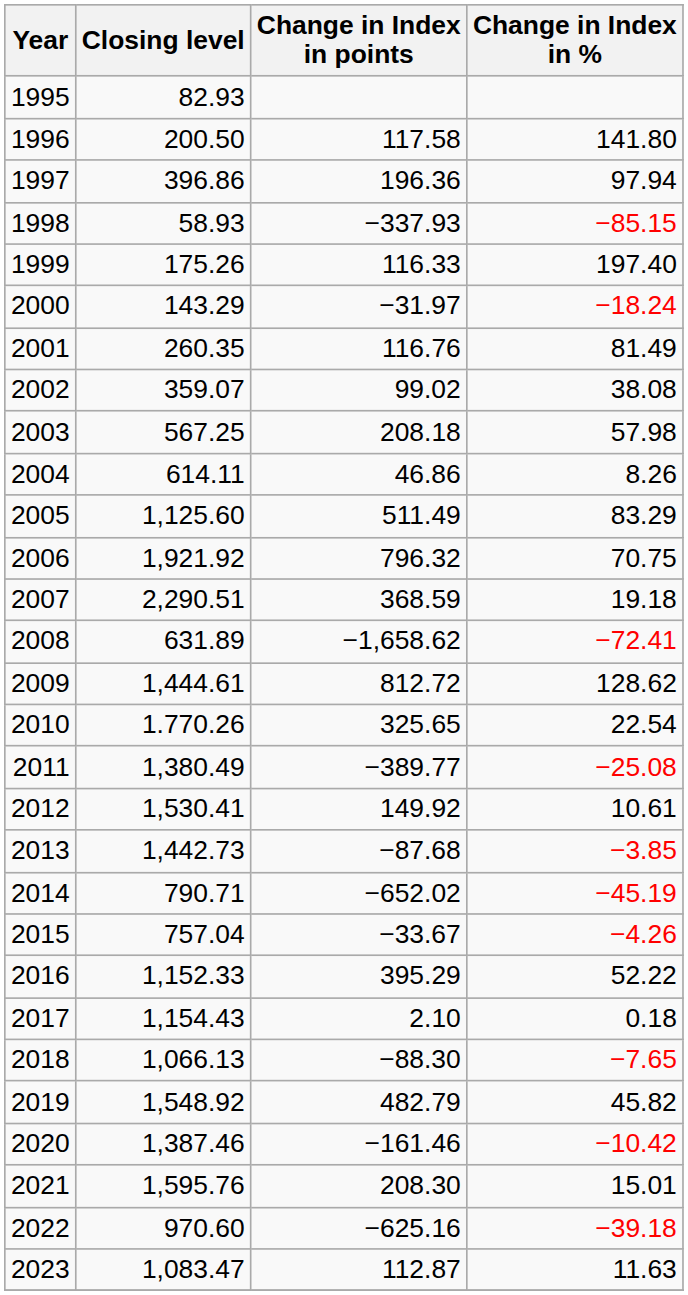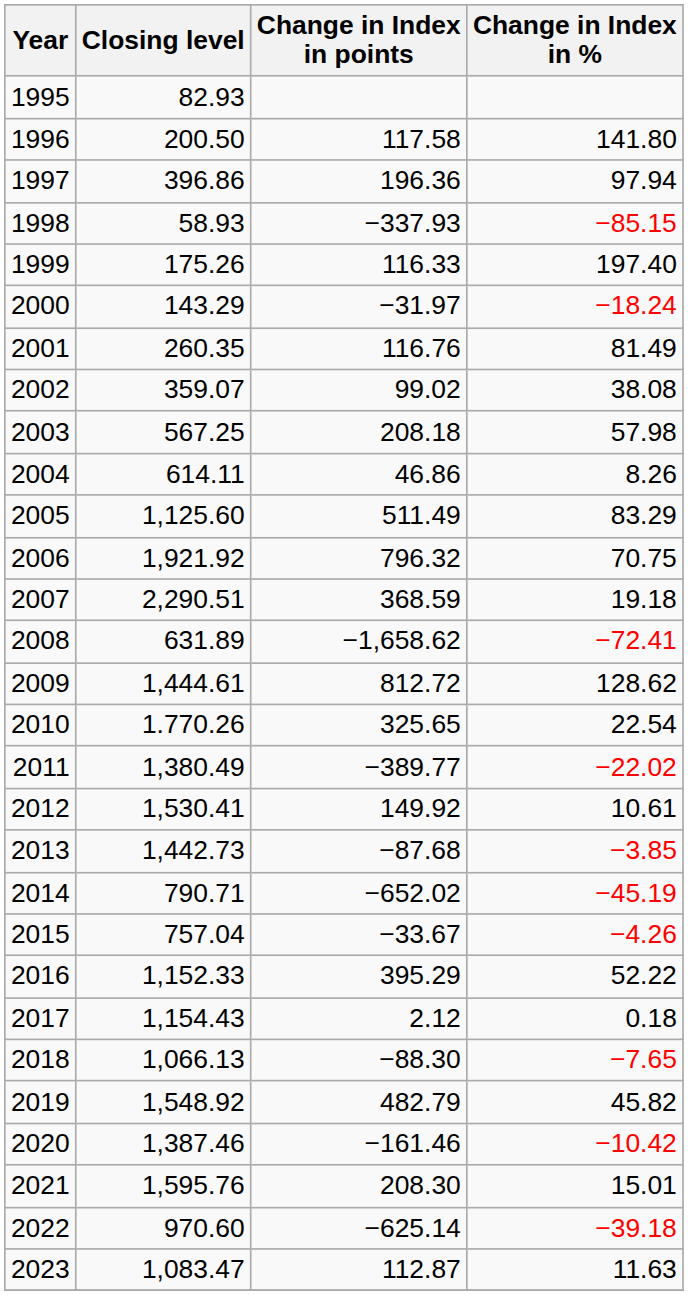2011 | Change in Index in %: −25.08 -> −22.02
2017 | Change in Index in points: 2.10 -> 2.12
2022 | Change in Index in points: −625.16 -> −625.14
